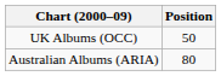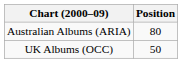rows swapped: Australian Albums (ARIA) <-> UK Albums (OCC)
